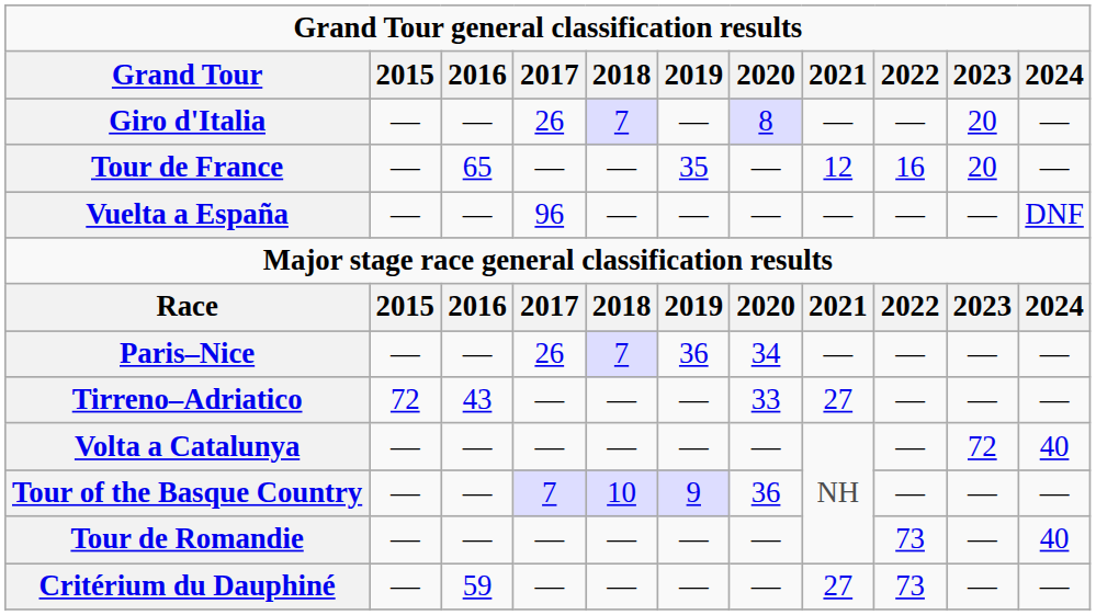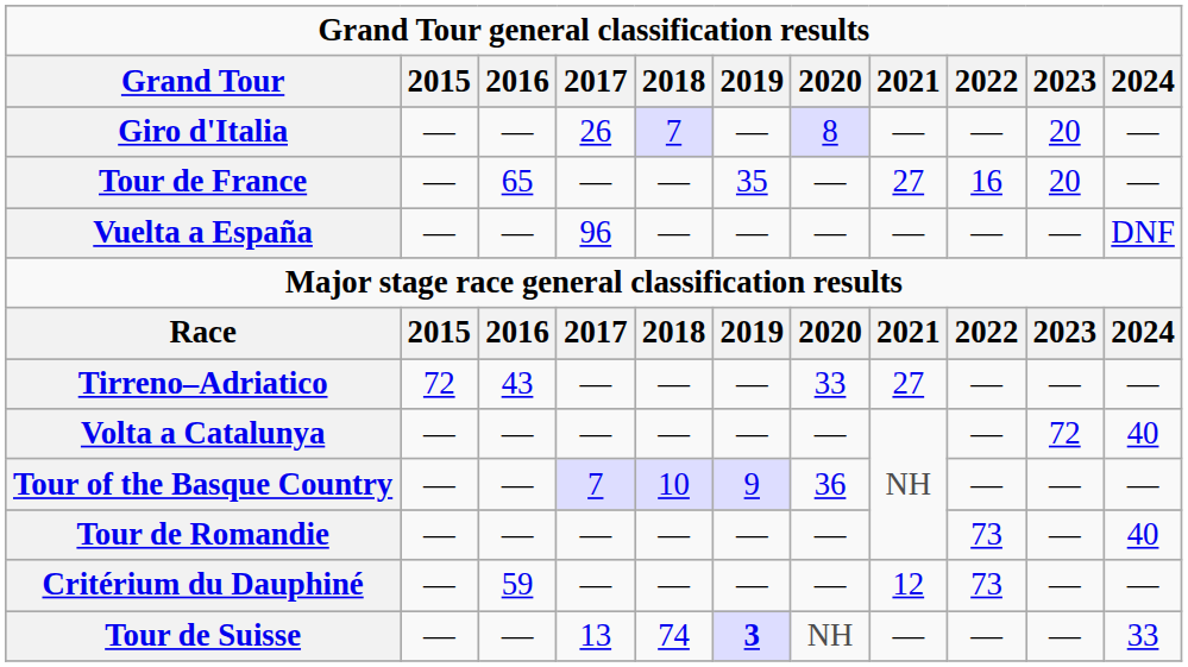Tour de France | 2021: 12 -> 27
- row: Paris–Nice | — | — | 26 | 7 | 36 | 34 | — | — | — | —
Critérium du Dauphiné | 2021: 27 -> 12
+ row: Tour de Suisse | — | — | 13 | 74 | 3 | NH | — | — | — | 33
